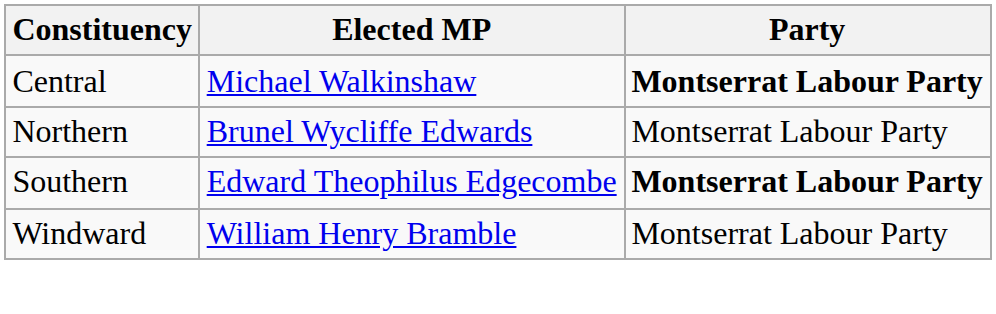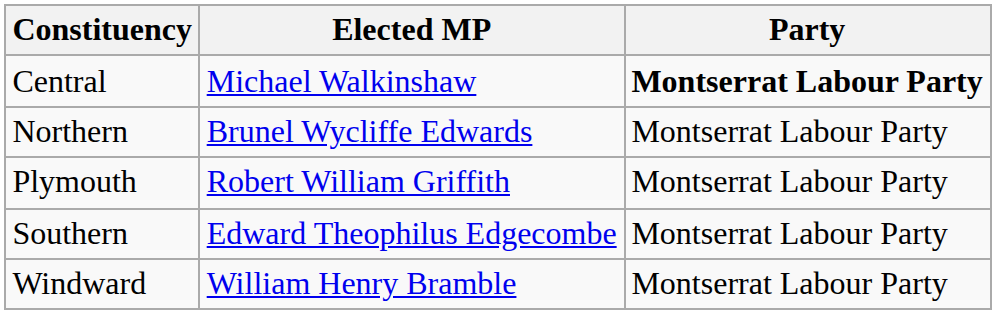+ row: Plymouth | Robert William Griffith | Montserrat Labour Party
Southern | Party: bold -> normal
